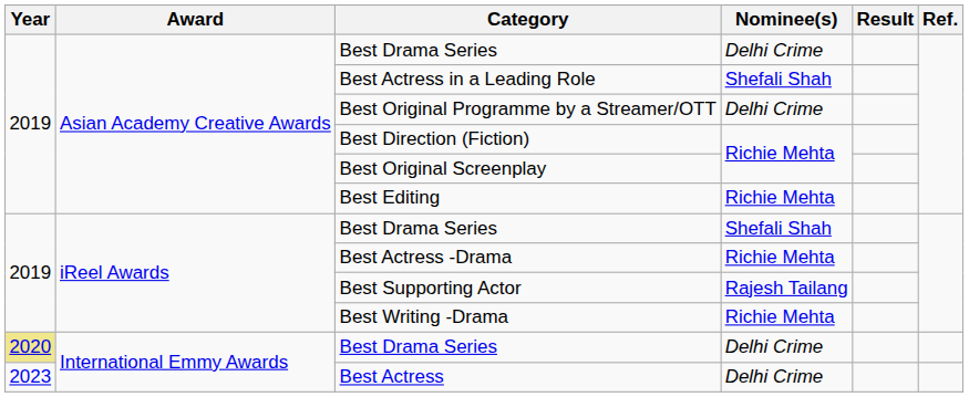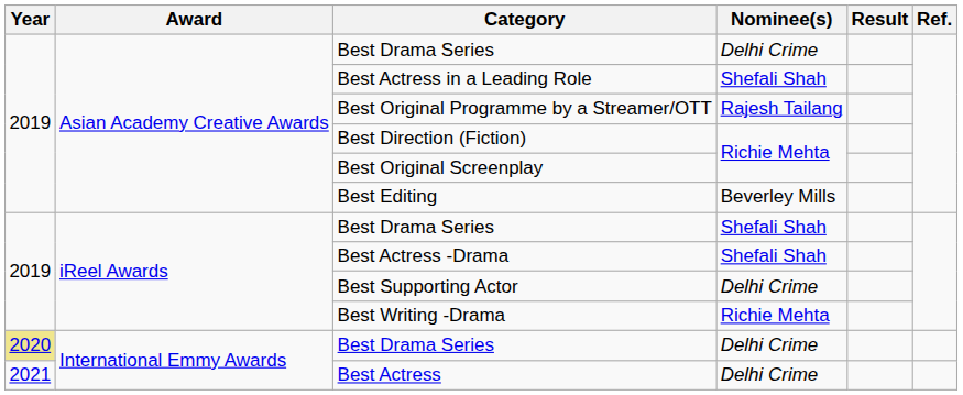Best Original Programme by a Streamer/OTT | Nominee(s): Delhi Crime -> Rajesh Tailang
Best Editing | Nominee(s): Richie Mehta -> Beverley Mills
Best Actress -Drama | Nominee(s): Richie Mehta -> Shefali Shah
Best Supporting Actor | Nominee(s): Rajesh Tailang -> Delhi Crime
Best Actress | Year: 2023 -> 2021
